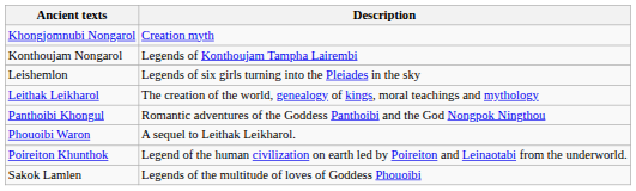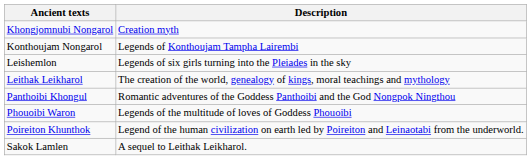Phouoibi Waron | Description: A sequel to Leithak Leikharol. -> Legends of the multitude of loves of Goddess Phouoibi
Sakok Lamlen | Description: Legends of the multitude of loves of Goddess Phouoibi -> A sequel to Leithak Leikharol.
